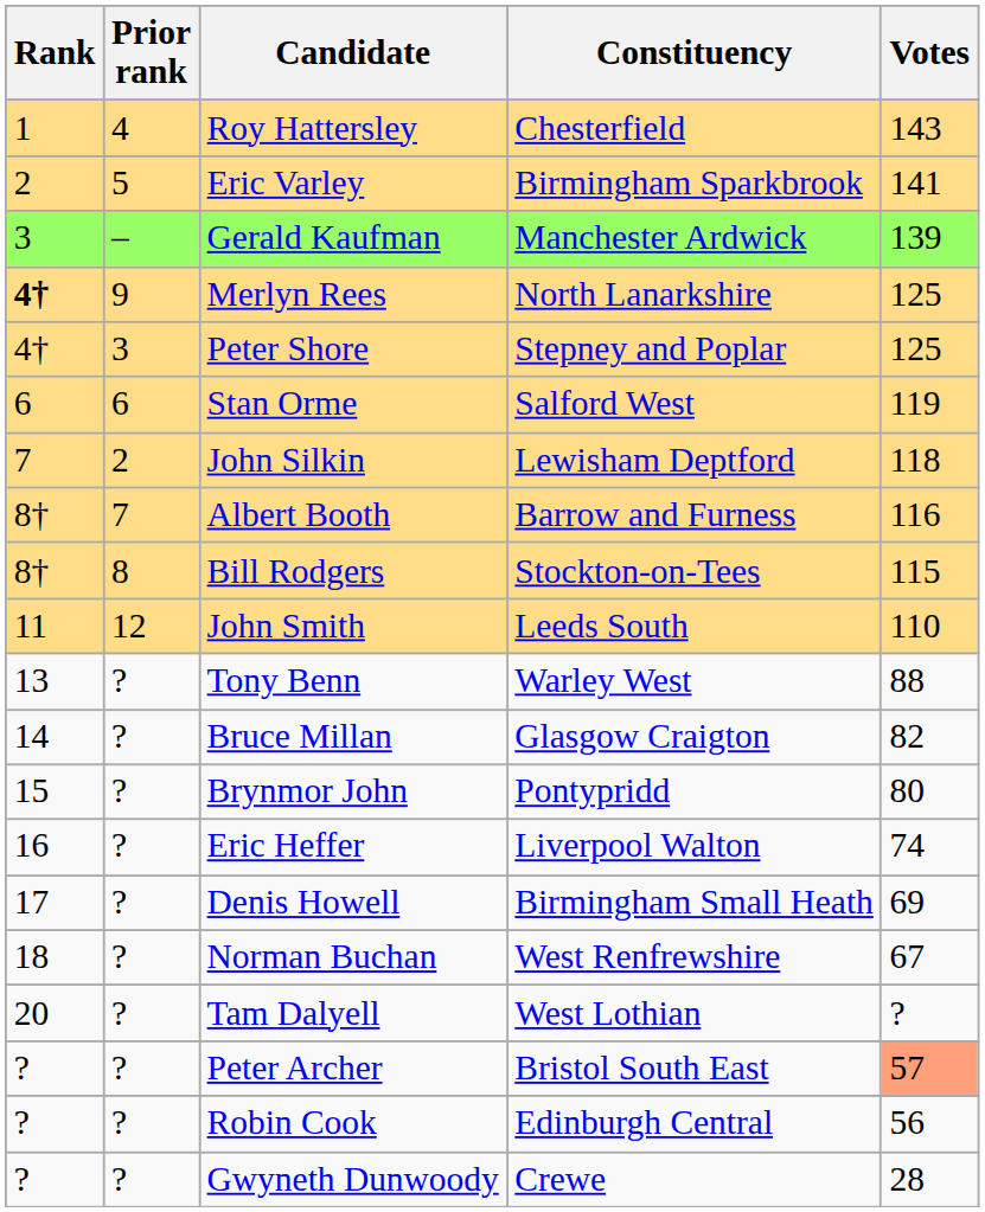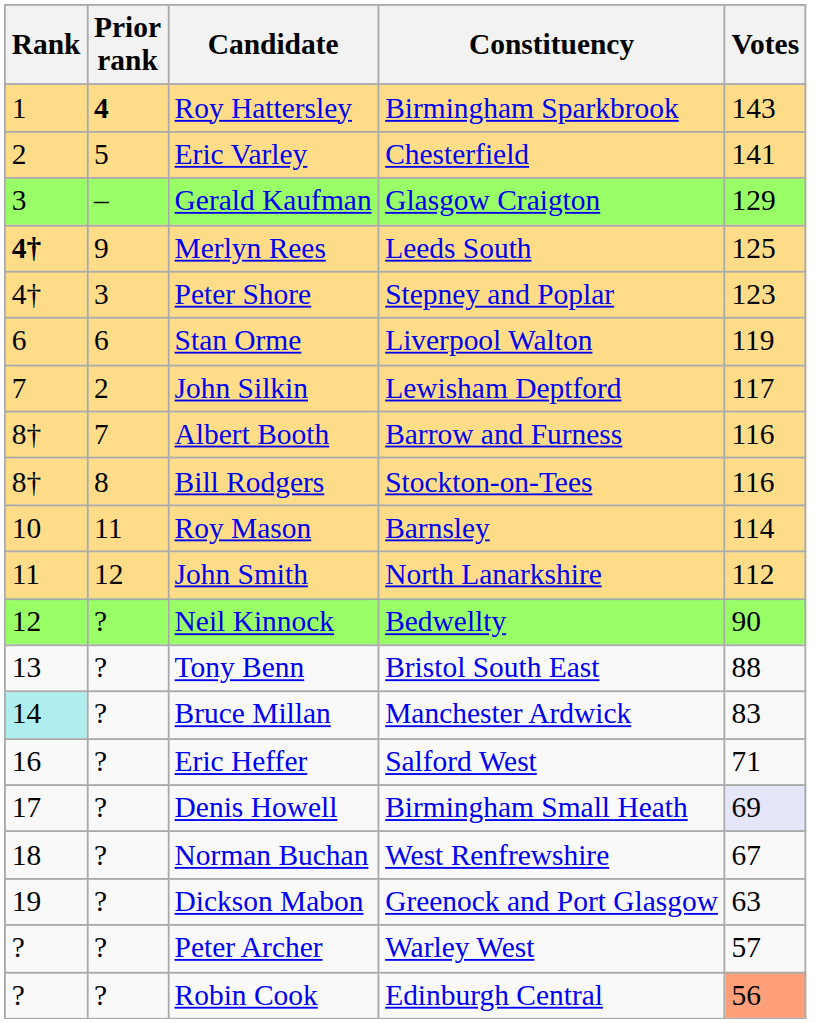Roy Hattersley | Prior rank: normal -> bold
Roy Hattersley | Constituency: Chesterfield -> Birmingham Sparkbrook
Eric Varley | Constituency: Birmingham Sparkbrook -> Chesterfield
Gerald Kaufman | Constituency: Manchester Ardwick -> Glasgow Craigton
Gerald Kaufman | Votes: 139 -> 129
Merlyn Rees | Constituency: North Lanarkshire -> Leeds South
Peter Shore | Votes: 125 -> 123
Stan Orme | Constituency: Salford West -> Liverpool Walton
John Silkin | Votes: 118 -> 117
Bill Rodgers | Votes: 115 -> 116
+ row: 10 | 11 | Roy Mason | Barnsley | 114
John Smith | Constituency: Leeds South -> North Lanarkshire
John Smith | Votes: 110 -> 112
+ row: 12 | ? | Neil Kinnock | Bedwellty | 90
Tony Benn | Constituency: Warley West -> Bristol South East
Bruce Millan | Rank: no background -> paleturquoise background
Bruce Millan | Constituency: Glasgow Craigton -> Manchester Ardwick
Bruce Millan | Votes: 82 -> 83
- row: 15 | ? | Brynmor John | Pontypridd | 80
Eric Heffer | Constituency: Liverpool Walton -> Salford West
Eric Heffer | Votes: 74 -> 71
Denis Howell | Votes: no background -> lavender background
+ row: 19 | ? | Dickson Mabon | Greenock and Port Glasgow | 63
- row: 20 | ? | Tam Dalyell | West Lothian | ?
Peter Archer | Constituency: Bristol South East -> Warley West
Peter Archer | Votes: lightsalmon background -> no background
Robin Cook | Votes: no background -> lightsalmon background
- row: ? | ? | Gwyneth Dunwoody | Crewe | 28
